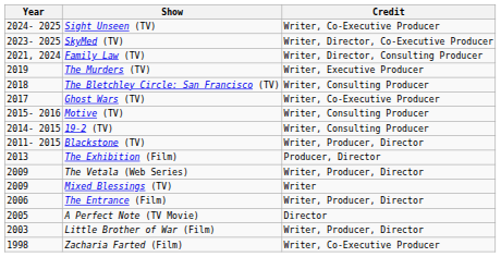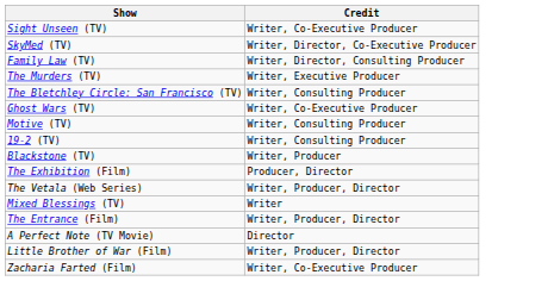- column: Year | 2024- 2025 | 2023- 2025 | 2021, 2024 | 2019 | 2018 | 2017 | 2015- 2016 | 2014- 2015 | 2011- 2015 | 2013 | 2009 | 2009 | 2006 | 2005 | 2003 | 1998
Blackstone (TV) | Credit: Writer, Producer, Director -> Writer, Producer
